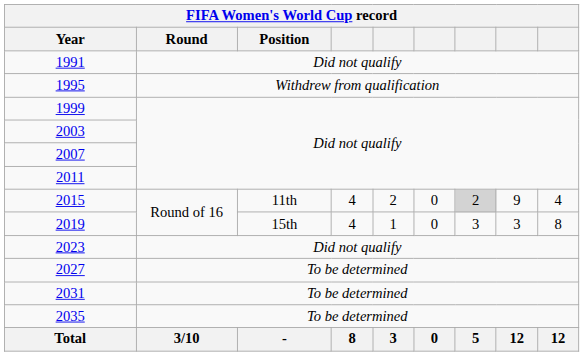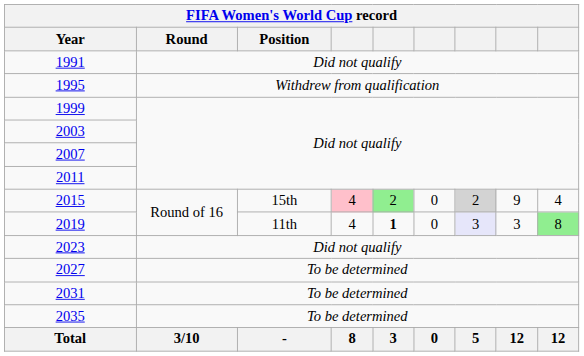2015 | Position: 11th -> 15th
2015 | column 4: no background -> pink background
2015 | column 5: no background -> lightgreen background
2019 | Position: 15th -> 11th
2019 | column 5: normal -> bold
2019 | column 7: no background -> lavender background
2019 | column 9: no background -> lightgreen background
